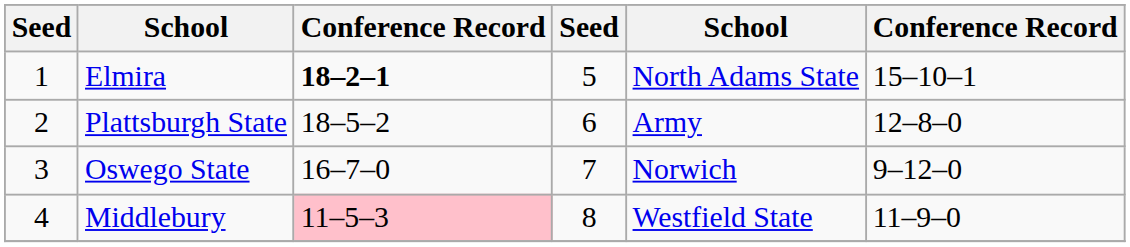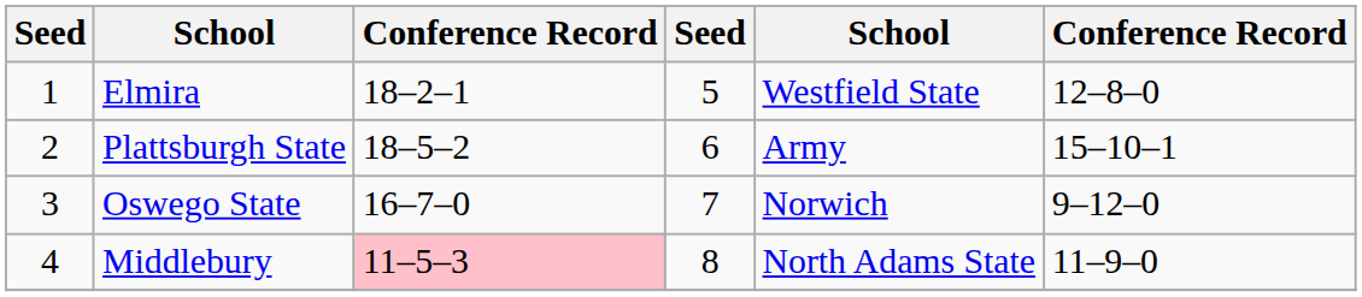Elmira | column 3: bold -> normal
Elmira | column 5: North Adams State -> Westfield State
Elmira | column 6: 15–10–1 -> 12–8–0
Plattsburgh State | column 6: 12–8–0 -> 15–10–1
Middlebury | column 5: Westfield State -> North Adams State
